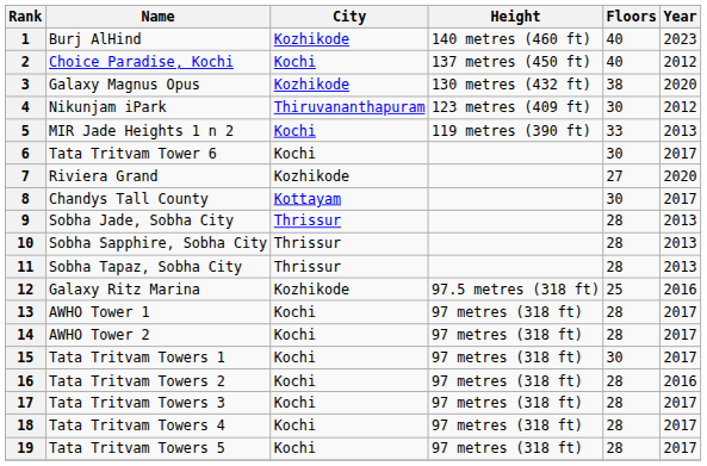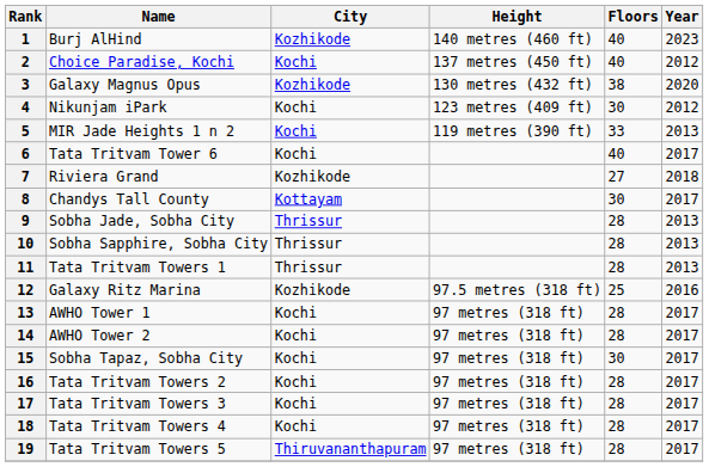4 | City: Thiruvananthapuram -> Kochi
6 | Floors: 30 -> 40
7 | Year: 2020 -> 2018
11 | Name: Sobha Tapaz, Sobha City -> Tata Tritvam Towers 1
15 | Name: Tata Tritvam Towers 1 -> Sobha Tapaz, Sobha City
16 | Year: 2016 -> 2017
19 | City: Kochi -> Thiruvananthapuram
